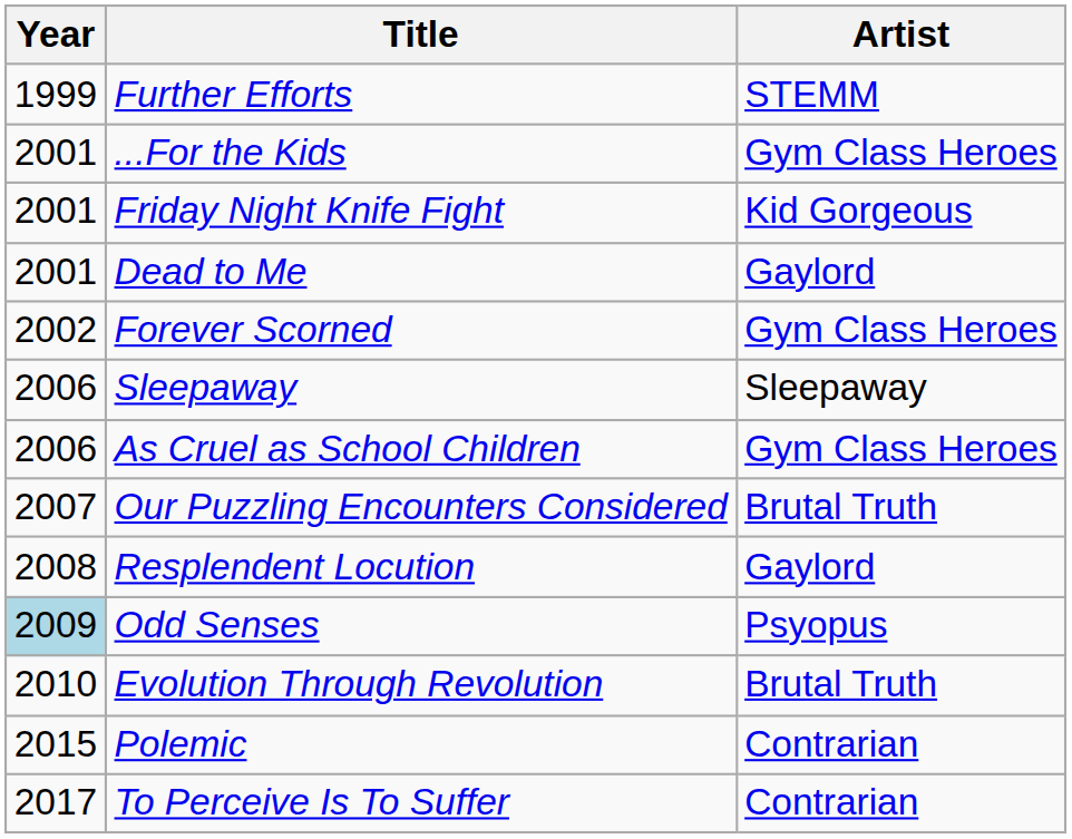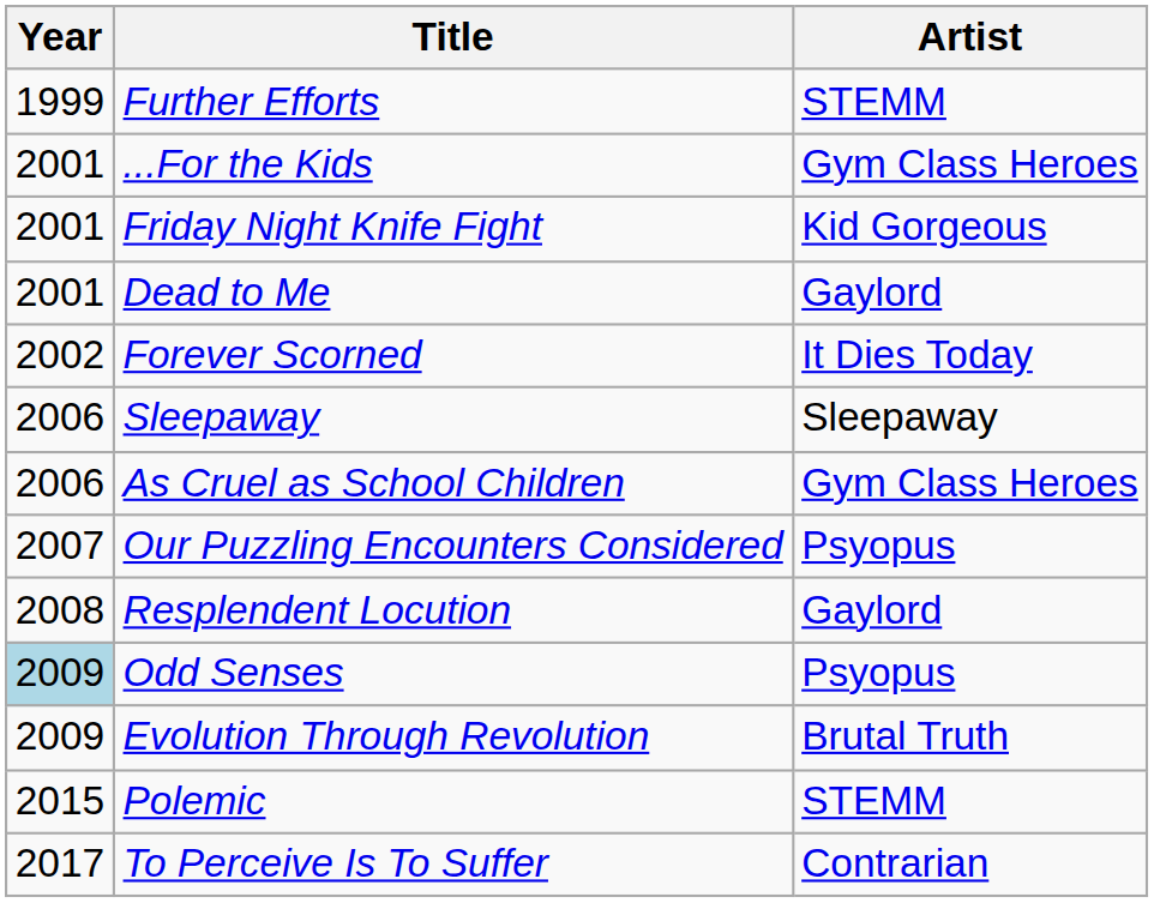Forever Scorned | Artist: Gym Class Heroes -> It Dies Today
Our Puzzling Encounters Considered | Artist: Brutal Truth -> Psyopus
Evolution Through Revolution | Year: 2010 -> 2009
Polemic | Artist: Contrarian -> STEMM
